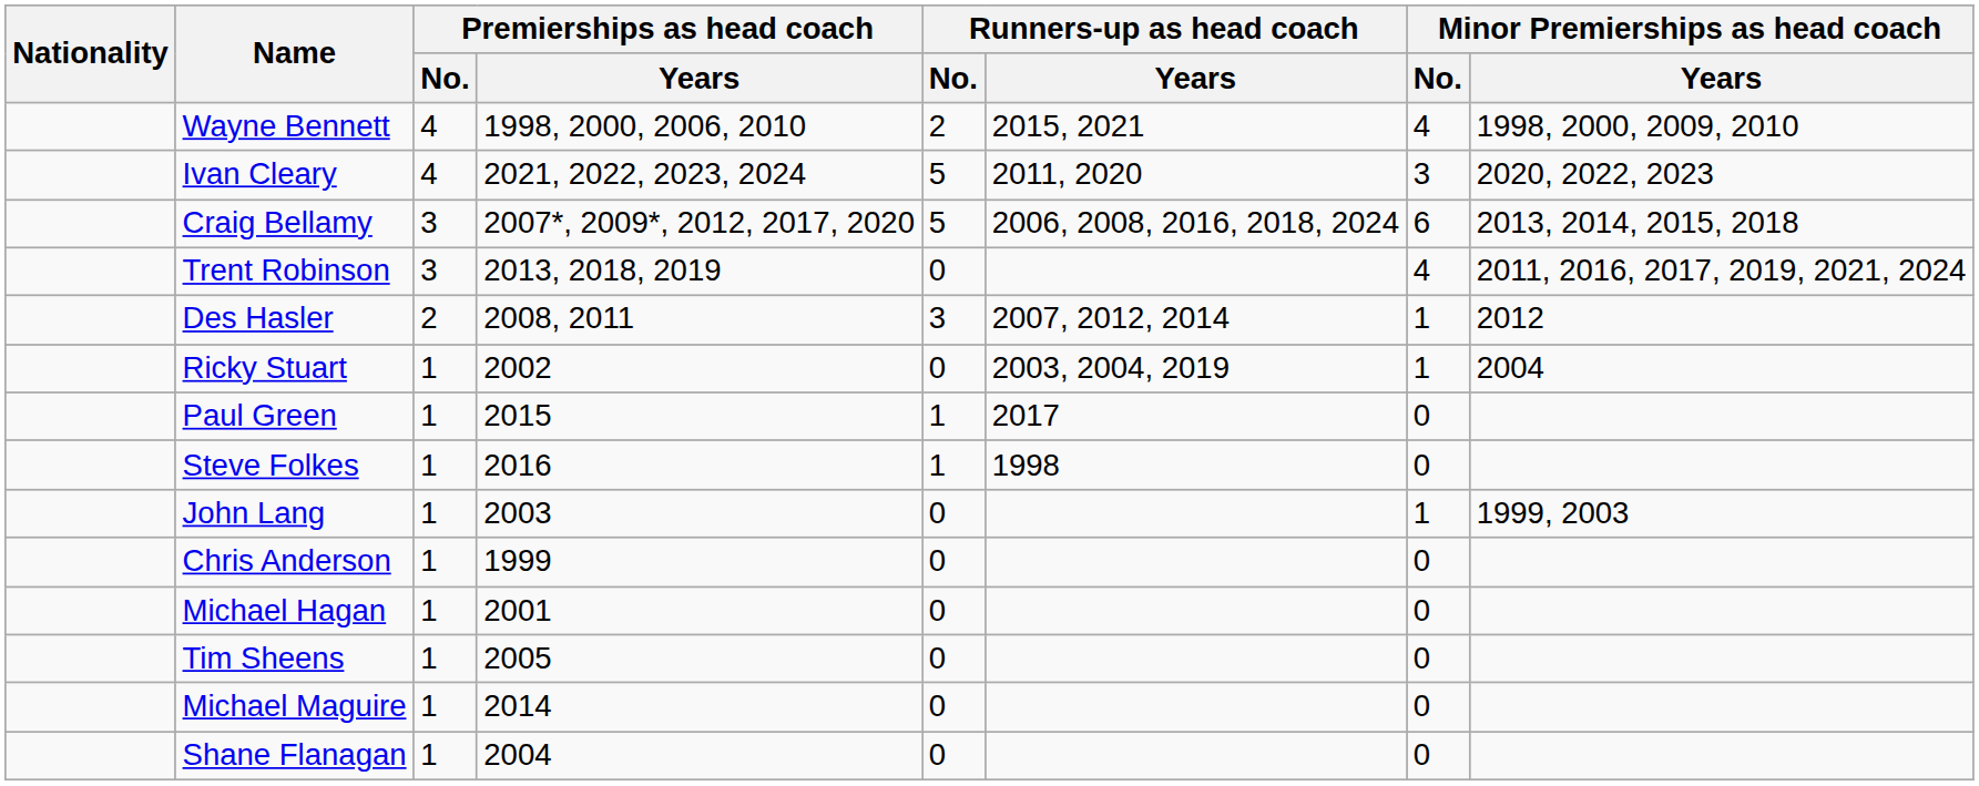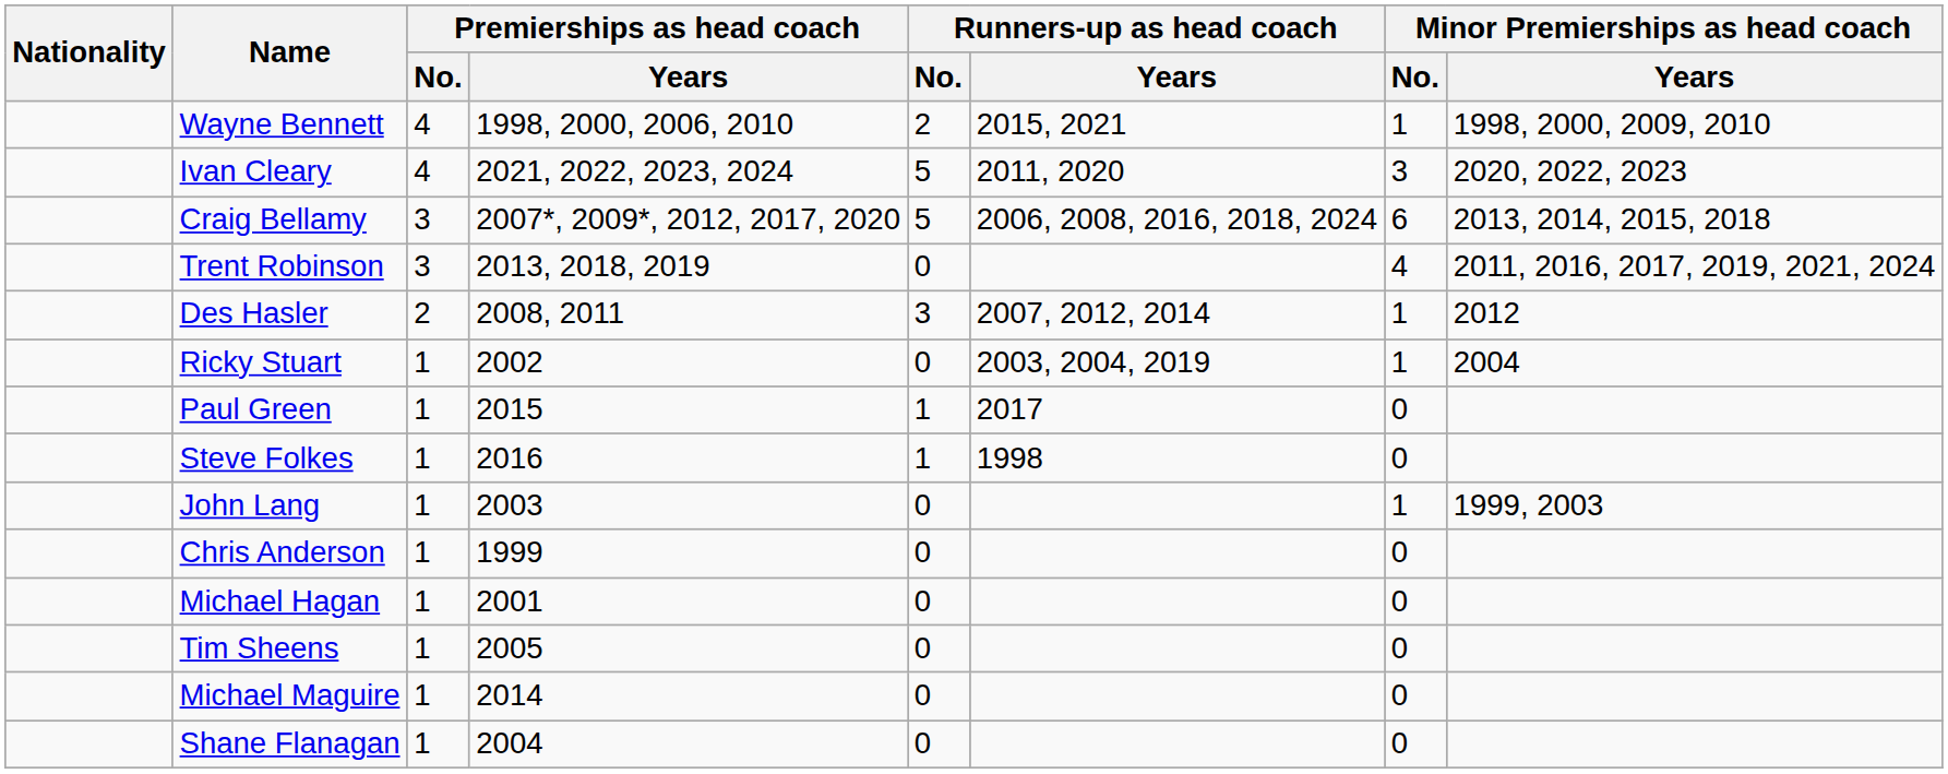Wayne Bennett | Minor Premierships as head coach / No.: 4 -> 1
